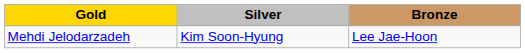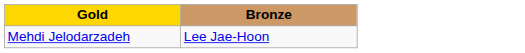- column: Silver | Kim Soon-Hyung
